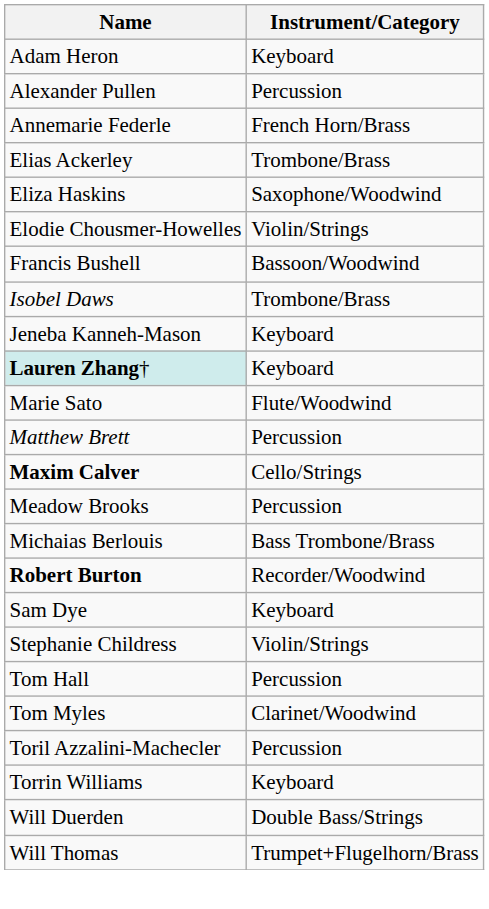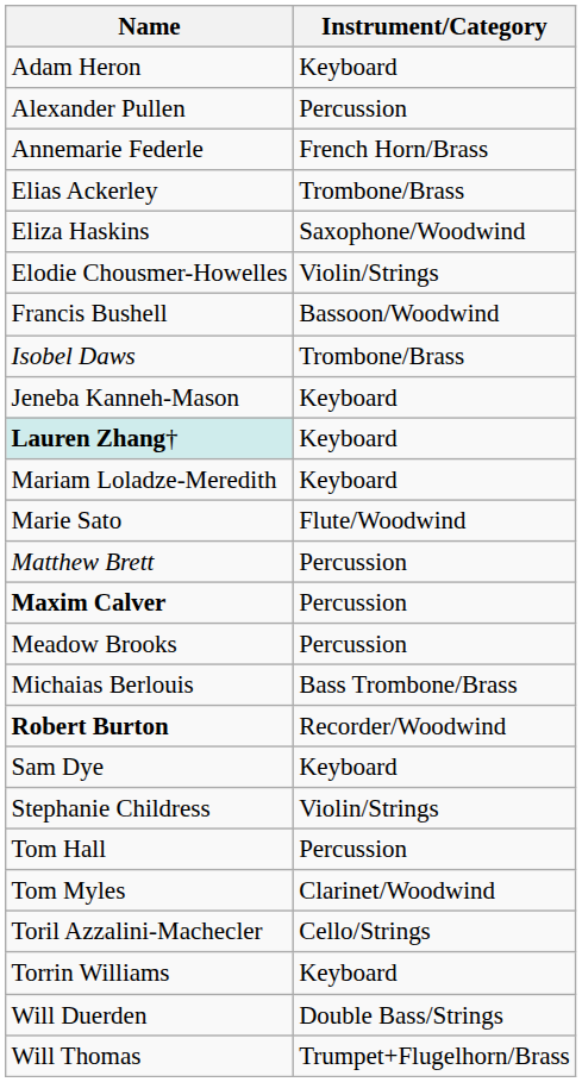+ row: Mariam Loladze-Meredith | Keyboard
Maxim Calver | Instrument/Category: Cello/Strings -> Percussion
Toril Azzalini-Machecler | Instrument/Category: Percussion -> Cello/Strings
